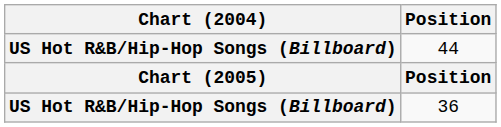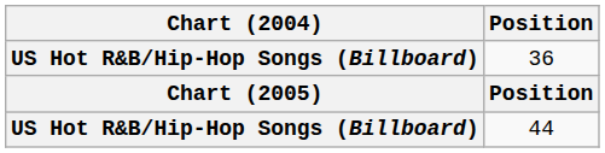rows swapped: 44 <-> 36
